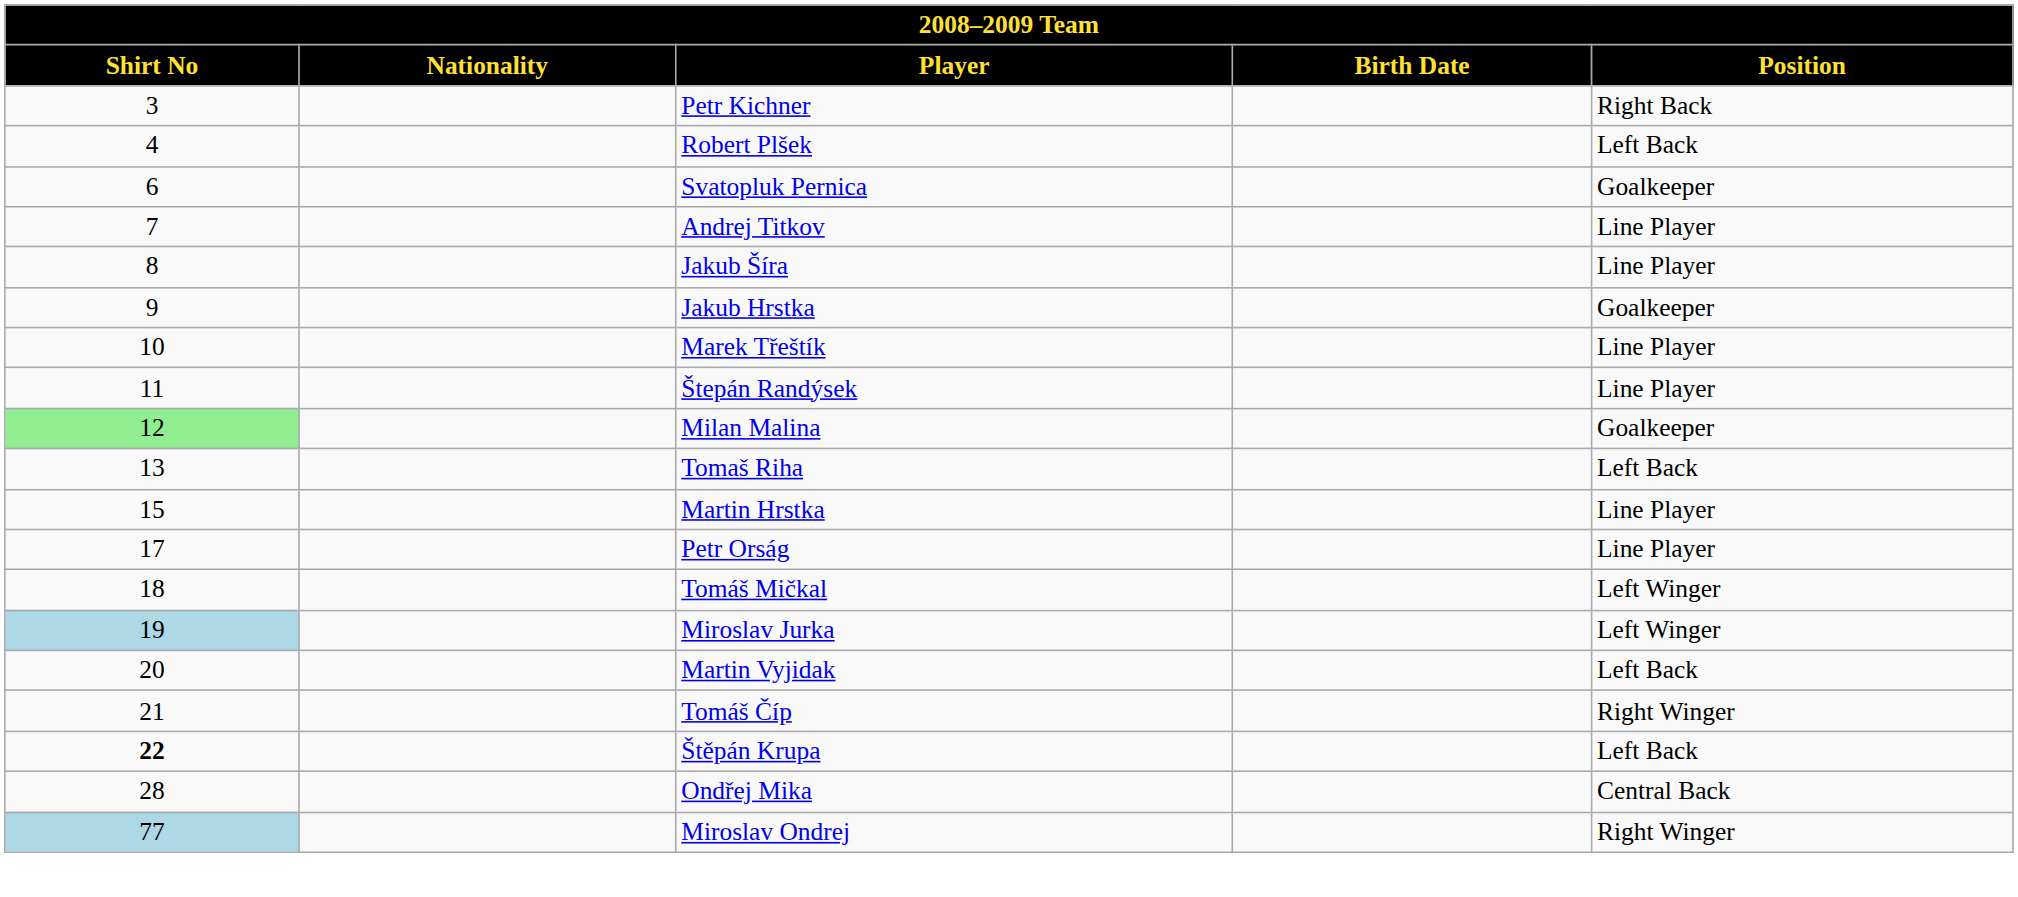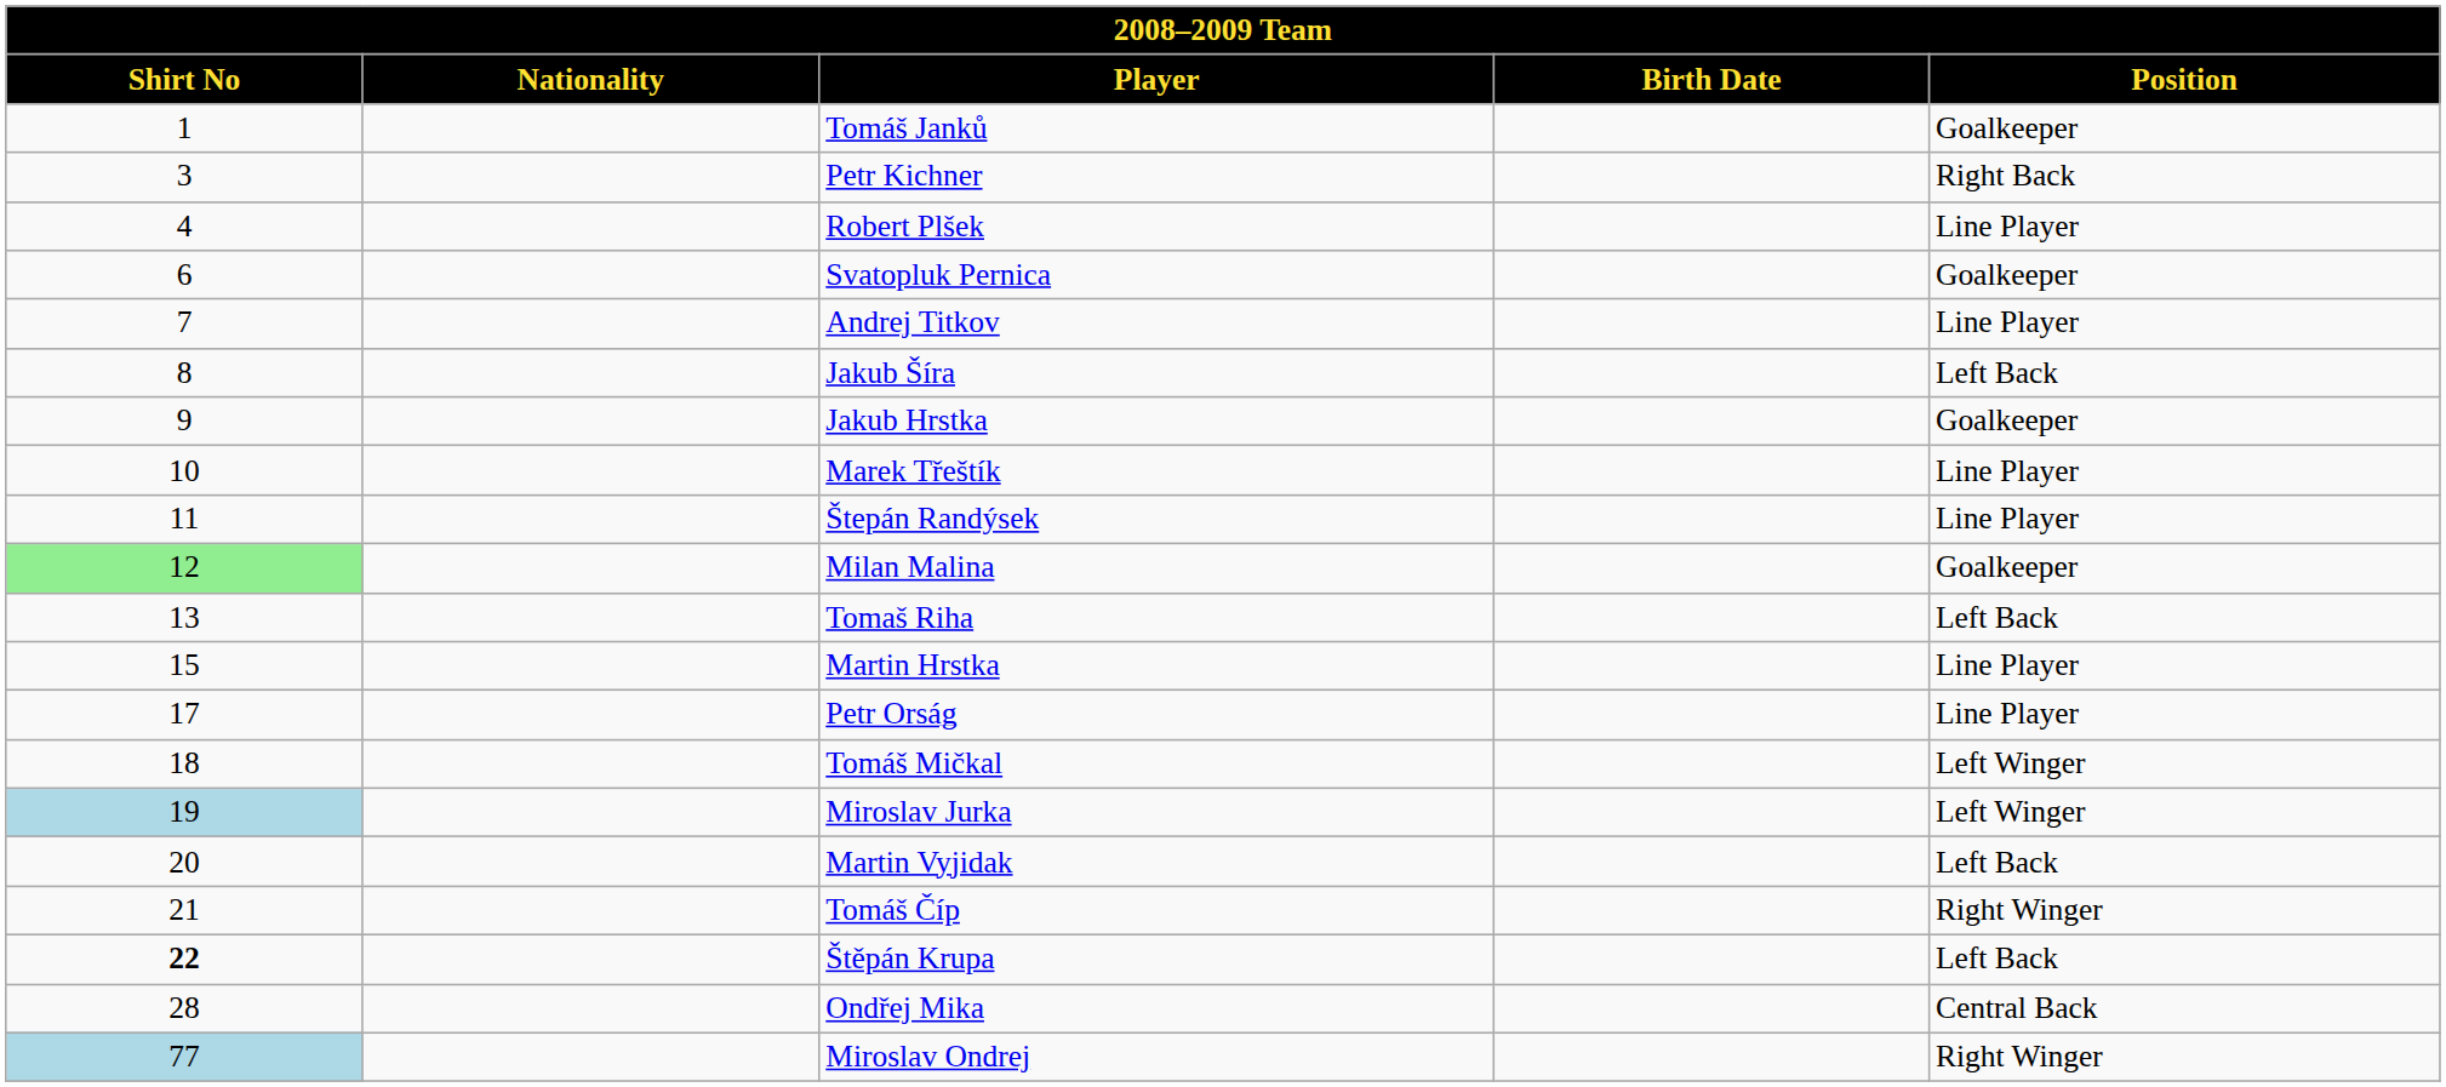+ row: 1 | Tomáš Janků | Goalkeeper
Robert Plšek | Position: Left Back -> Line Player
Jakub Šíra | Position: Line Player -> Left Back
